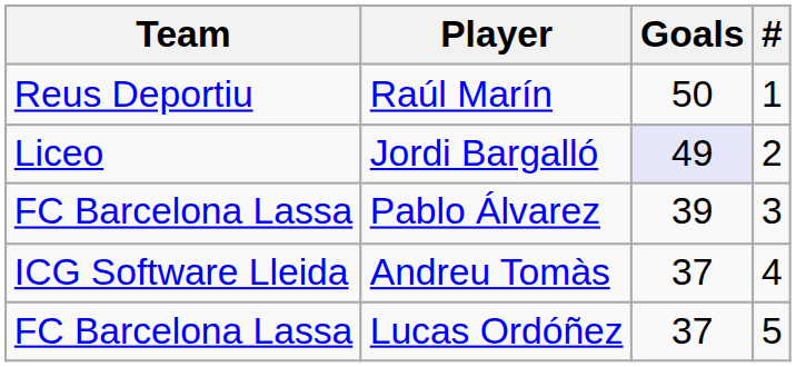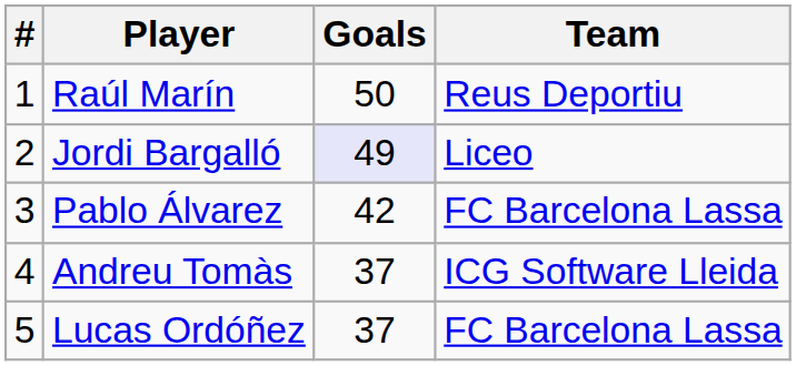columns swapped: # <-> Team
Pablo Álvarez | Goals: 39 -> 42
